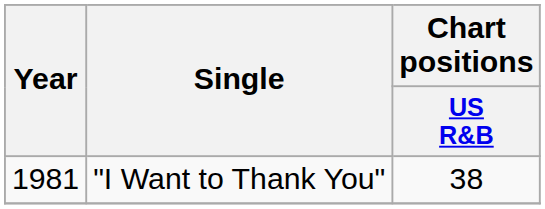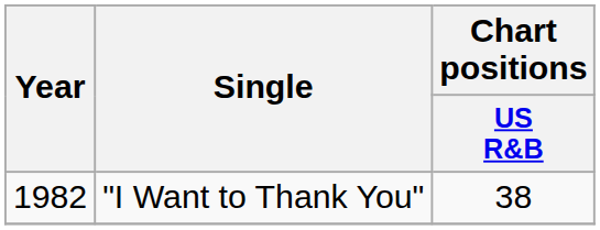"I Want to Thank You" | Year: 1981 -> 1982
